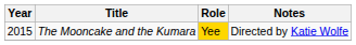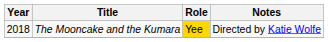The Mooncake and the Kumara | Year: 2015 -> 2018
